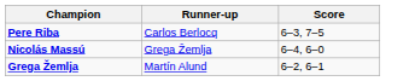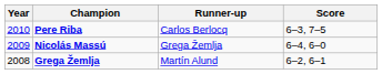+ column: Year | 2010 | 2009 | 2008
